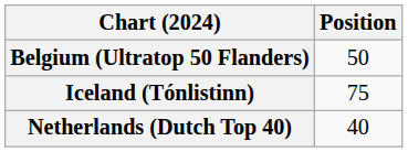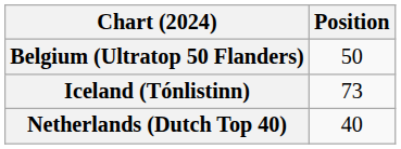Iceland (Tónlistinn) | Position: 75 -> 73
